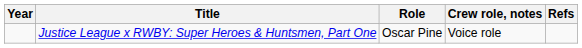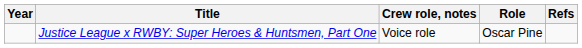columns swapped: Role <-> Crew role, notes
